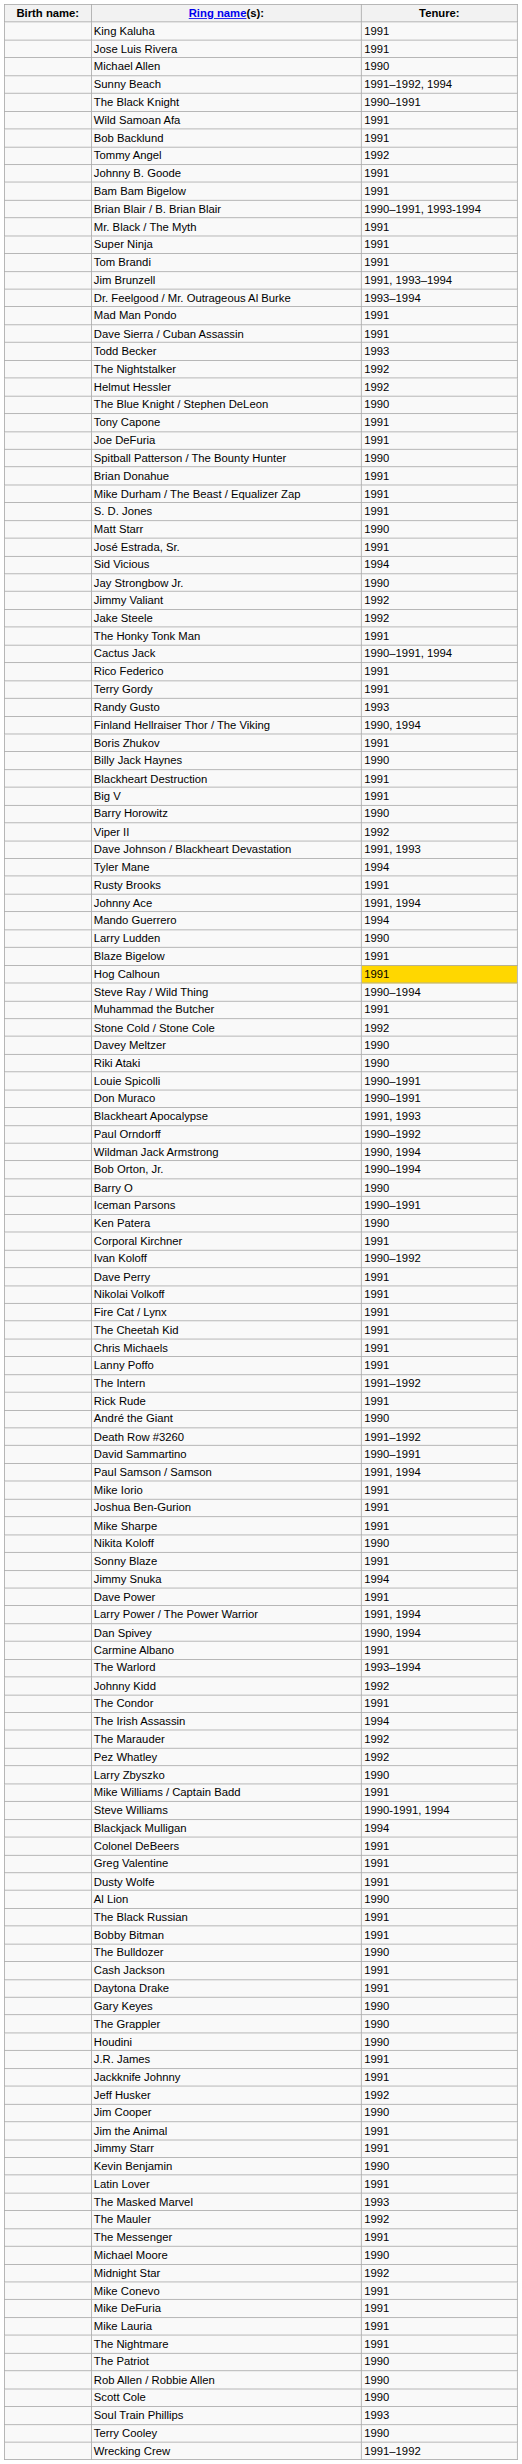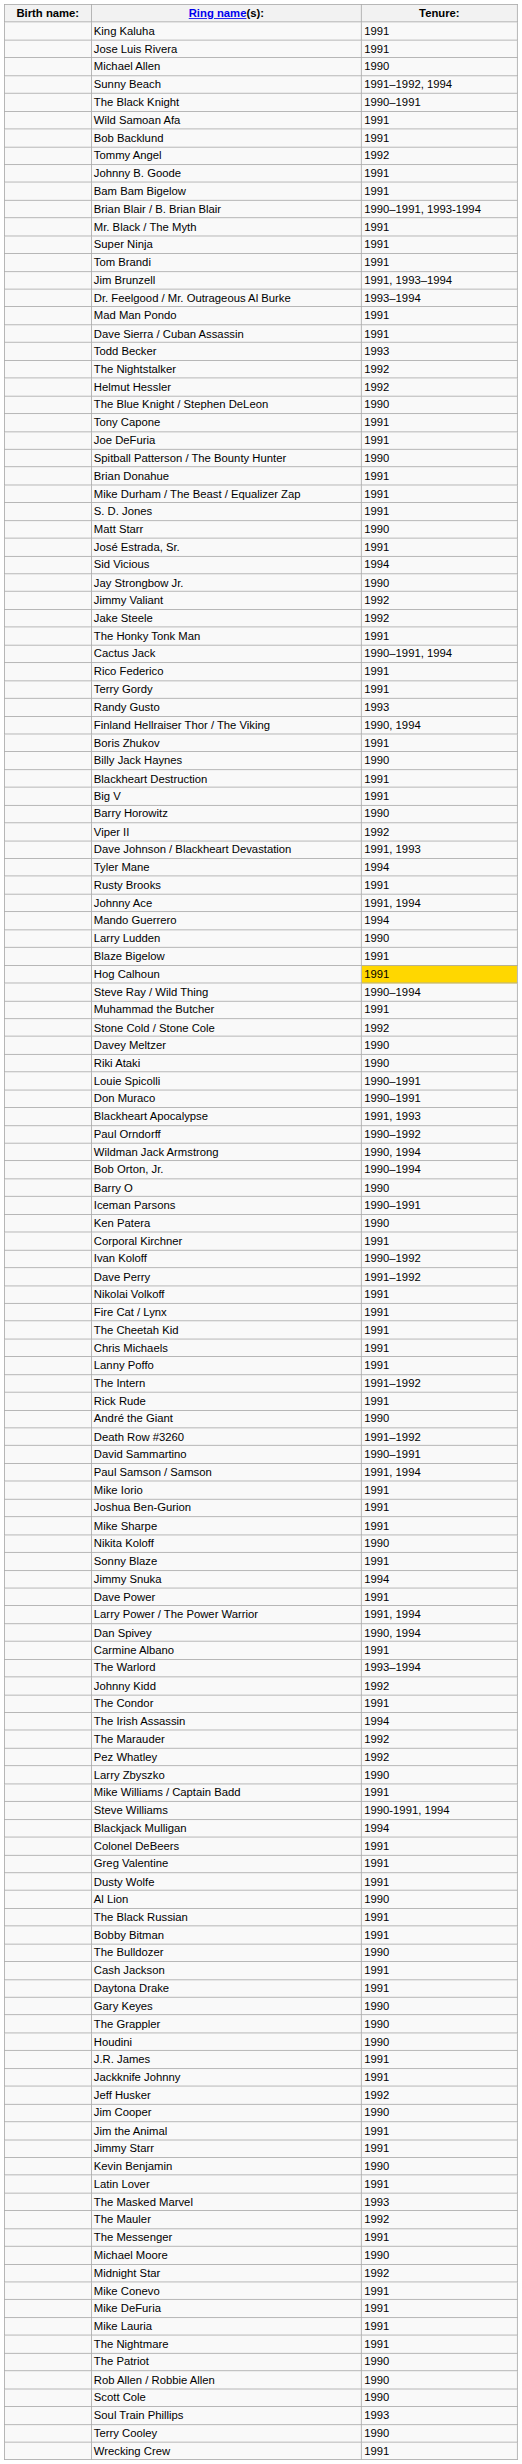Dave Perry | Tenure:: 1991 -> 1991–1992
Wrecking Crew | Tenure:: 1991–1992 -> 1991
